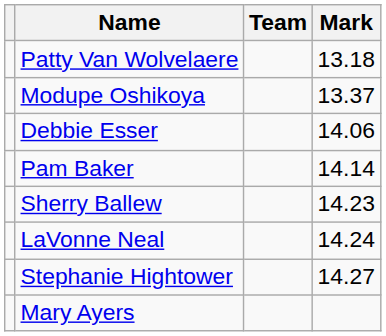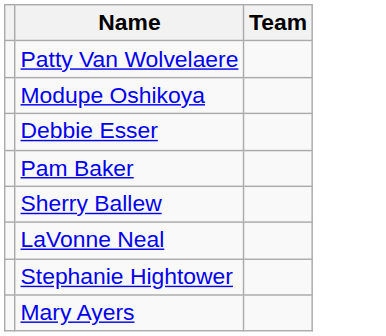- column: Mark | 13.18 | 13.37 | 14.06 | 14.14 | 14.23 | 14.24 | 14.27
